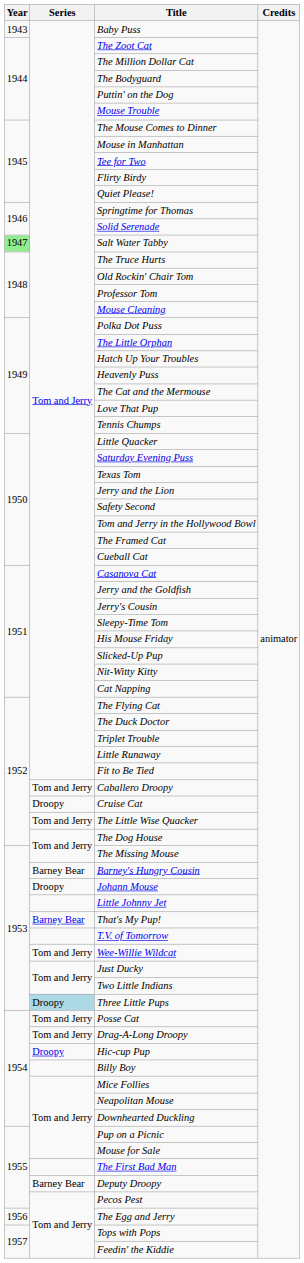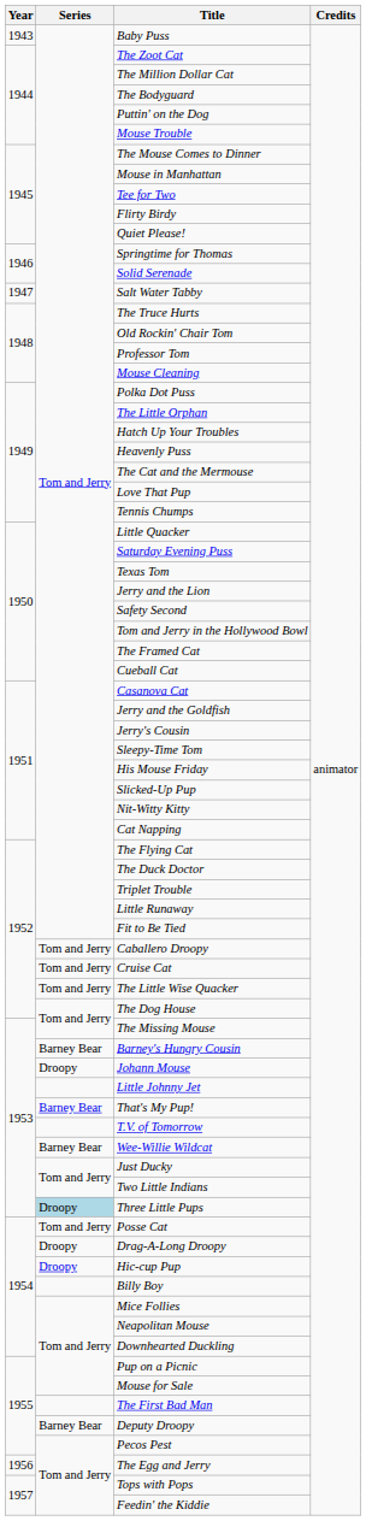Salt Water Tabby | Year: lightgreen background -> no background
Cruise Cat | Series: Droopy -> Tom and Jerry
Wee-Willie Wildcat | Series: Tom and Jerry -> Barney Bear
Drag-A-Long Droopy | Series: Tom and Jerry -> Droopy
